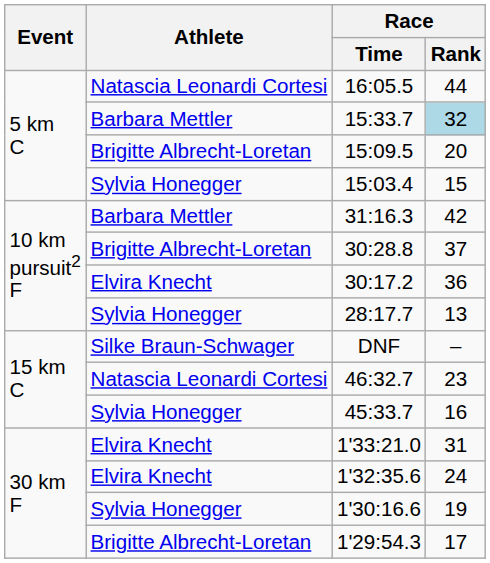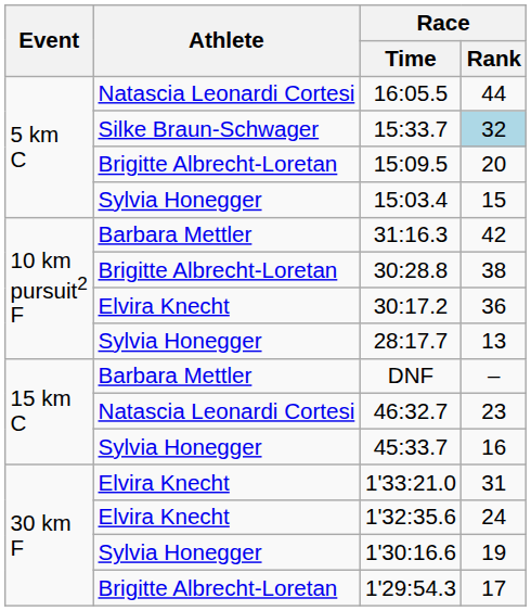15:33.7 | Athlete: Barbara Mettler -> Silke Braun-Schwager
30:28.8 | Race / Rank: 37 -> 38
DNF | Athlete: Silke Braun-Schwager -> Barbara Mettler
